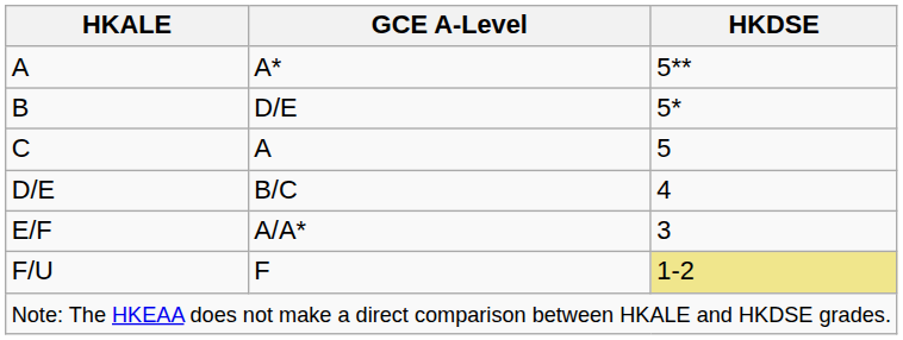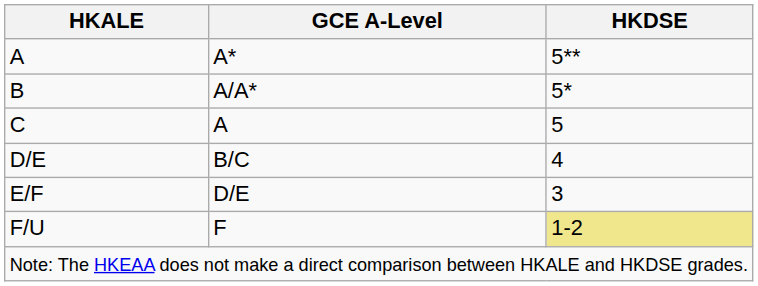B | GCE A-Level: D/E -> A/A*
E/F | GCE A-Level: A/A* -> D/E
